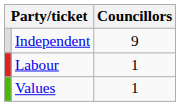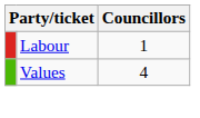- row: Independent | 9
Values | Councillors: 1 -> 4
